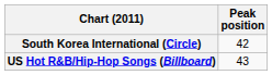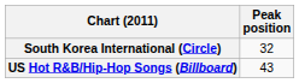South Korea International (Circle) | Peak position: 42 -> 32
